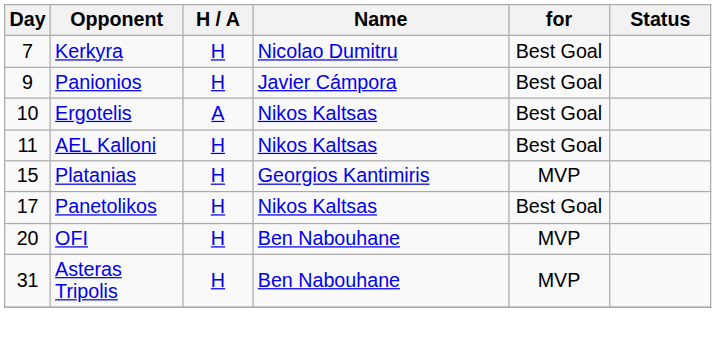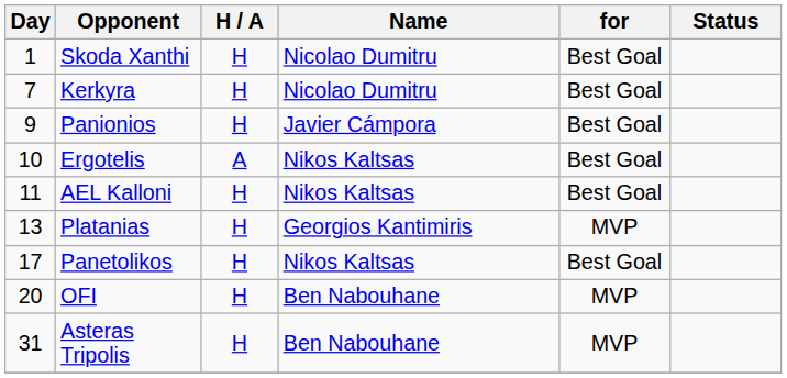+ row: 1 | Skoda Xanthi | H | Nicolao Dumitru | Best Goal
Platanias | Day: 15 -> 13
